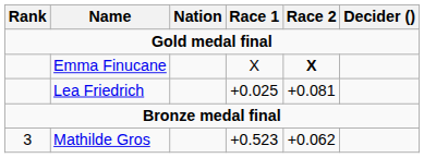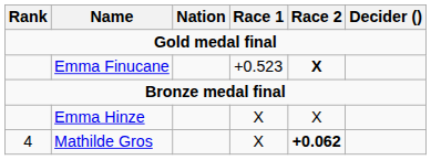Emma Finucane | Race 1: X -> +0.523
- row: Lea Friedrich | +0.025 | +0.081
+ row: Emma Hinze | X | X
Mathilde Gros | Rank: 3 -> 4
Mathilde Gros | Race 1: +0.523 -> X
Mathilde Gros | Race 2: normal -> bold
